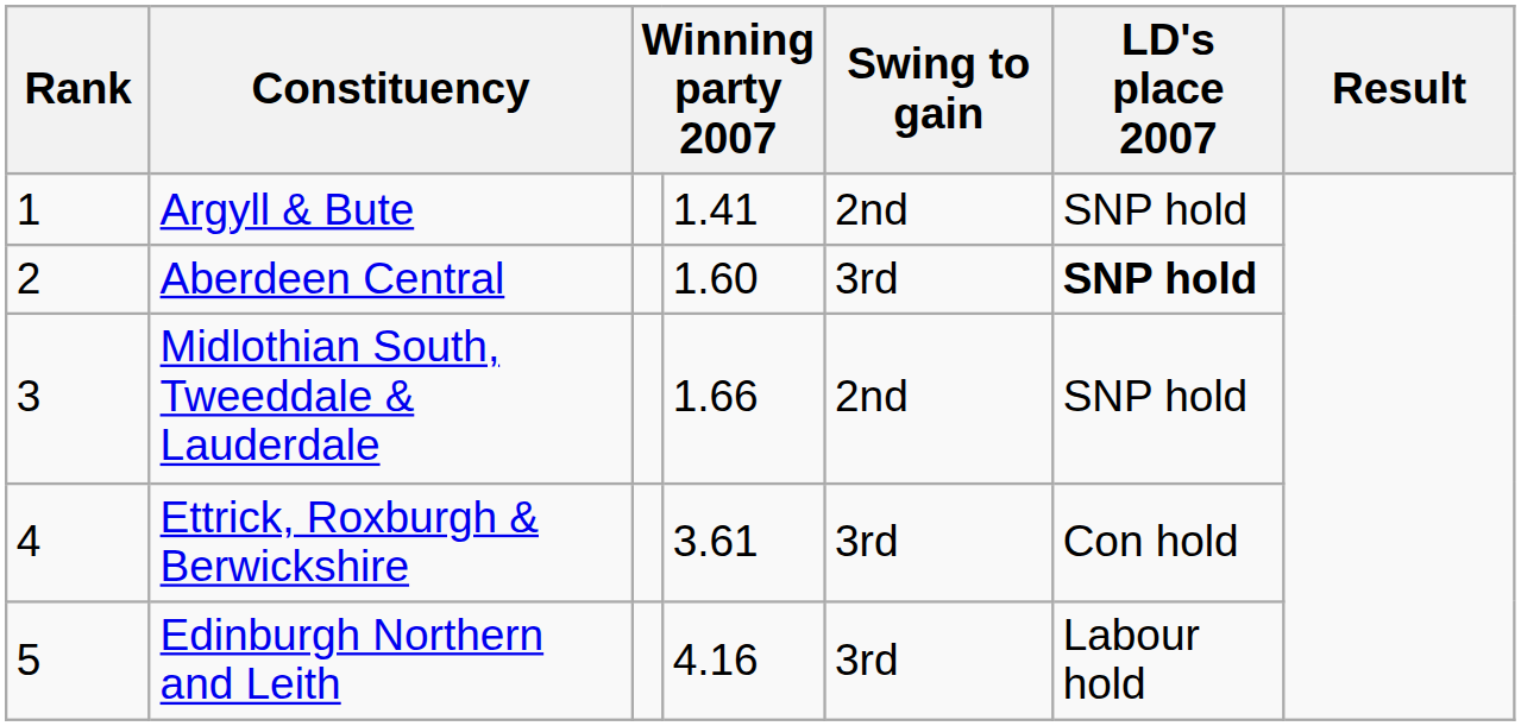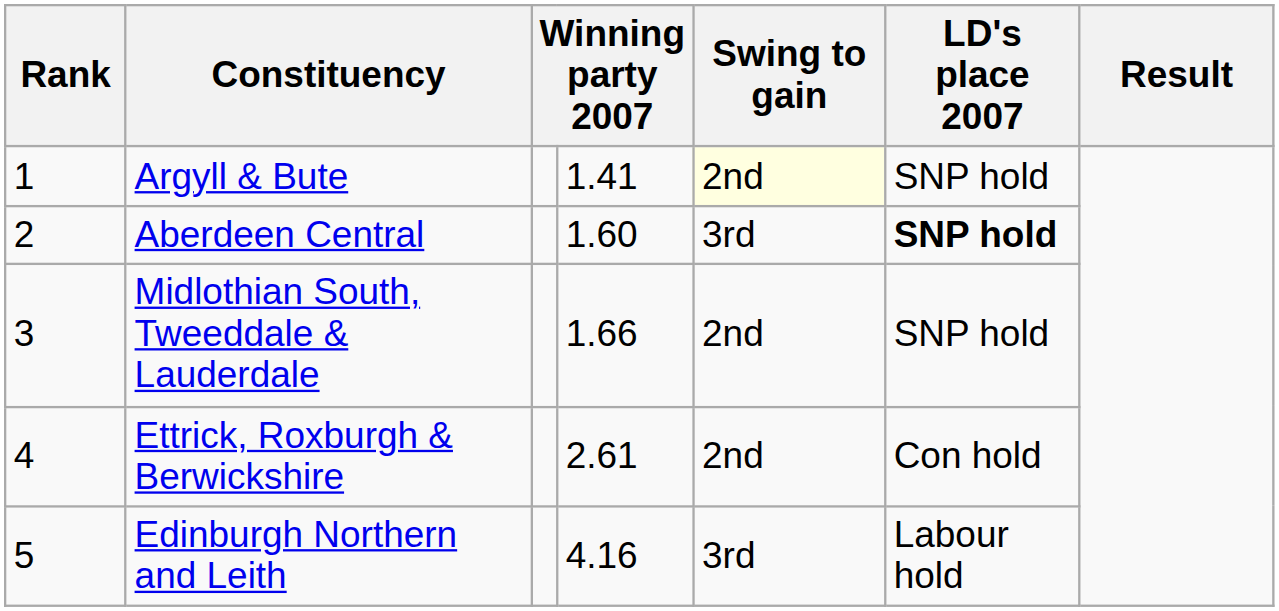Argyll & Bute | Swing to gain: no background -> lightyellow background
Ettrick, Roxburgh & Berwickshire | column 4: 3.61 -> 2.61
Ettrick, Roxburgh & Berwickshire | Swing to gain: 3rd -> 2nd
